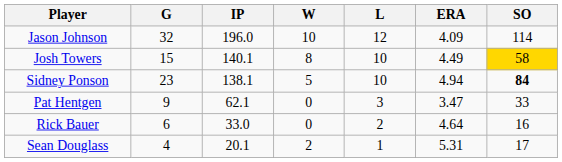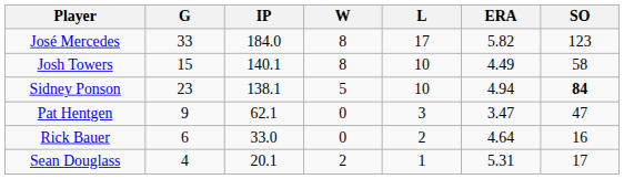- row: Jason Johnson | 32 | 196.0 | 10 | 12 | 4.09 | 114
+ row: José Mercedes | 33 | 184.0 | 8 | 17 | 5.82 | 123
Josh Towers | SO: gold background -> no background
Pat Hentgen | SO: 33 -> 47
